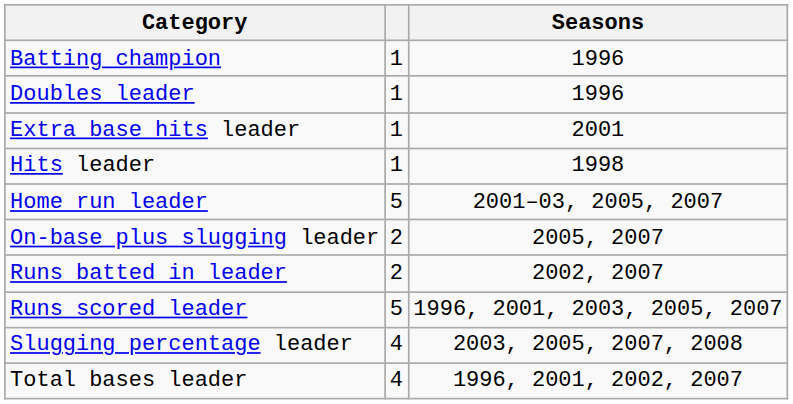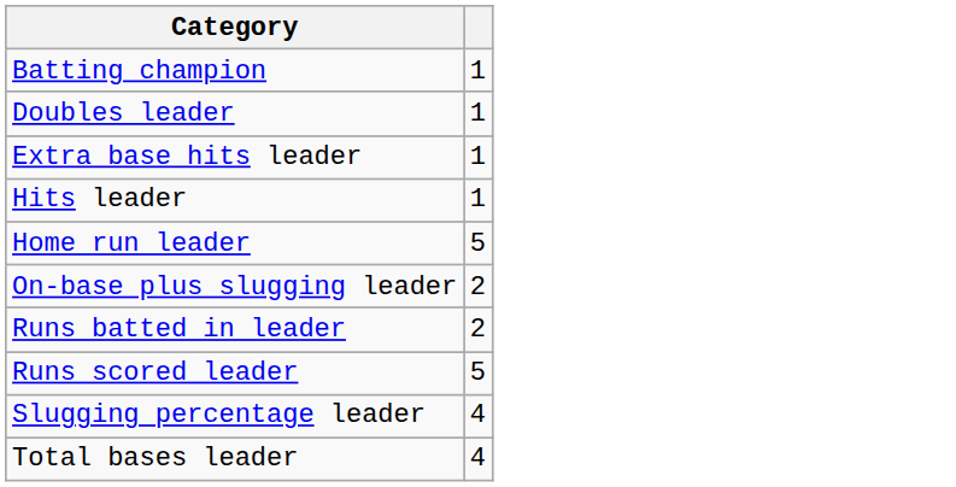- column: Seasons | 1996 | 1996 | 2001 | 1998 | 2001–03, 2005, 2007 | 2005, 2007 | 2002, 2007 | 1996, 2001, 2003, 2005, 2007 | 2003, 2005, 2007, 2008 | 1996, 2001, 2002, 2007
